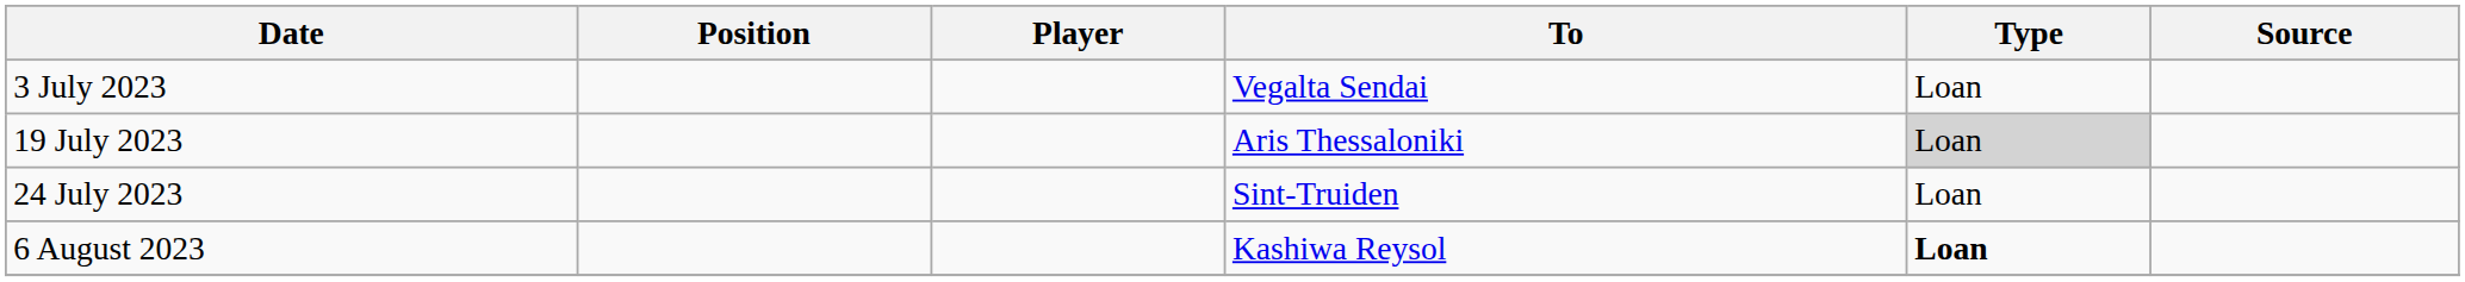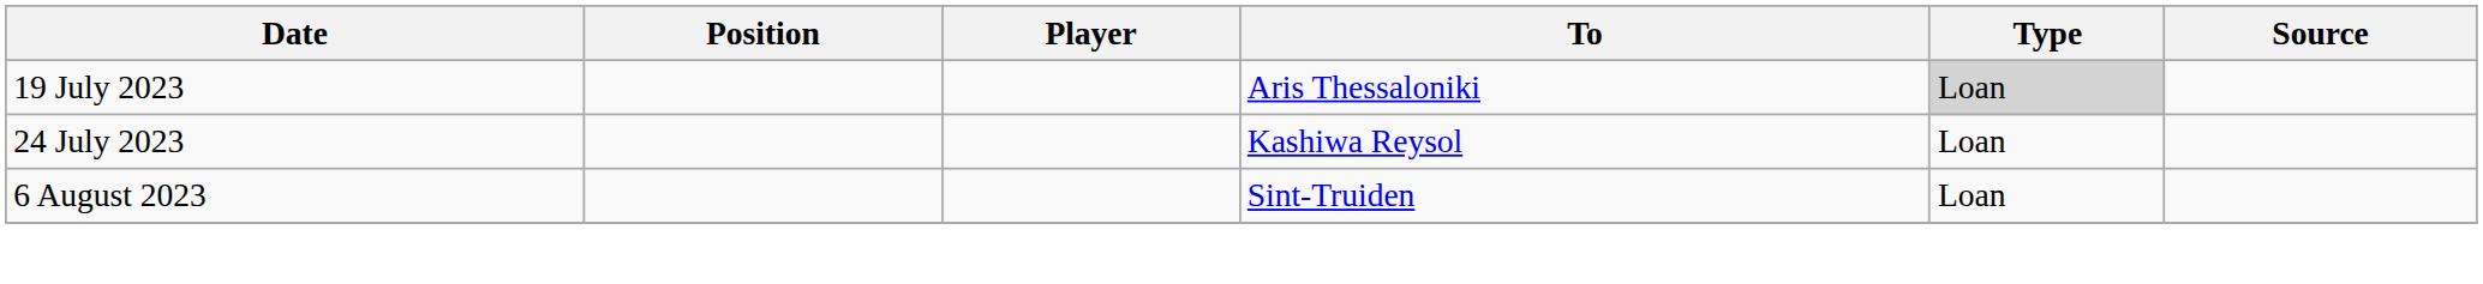- row: 3 July 2023 | Vegalta Sendai | Loan
24 July 2023 | To: Sint-Truiden -> Kashiwa Reysol
6 August 2023 | To: Kashiwa Reysol -> Sint-Truiden
6 August 2023 | Type: bold -> normal
